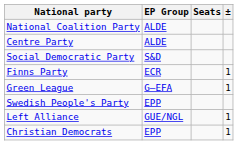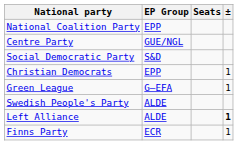National Coalition Party | EP Group: ALDE -> EPP
Centre Party | EP Group: ALDE -> GUE/NGL
rows swapped: Finns Party <-> Christian Democrats
Swedish People's Party | EP Group: EPP -> ALDE
Left Alliance | EP Group: GUE/NGL -> ALDE
Left Alliance | ±: normal -> bold
